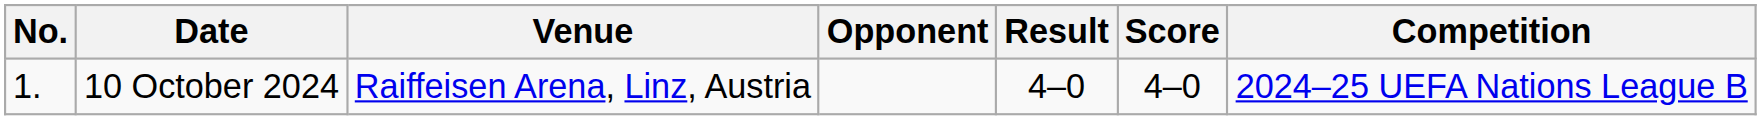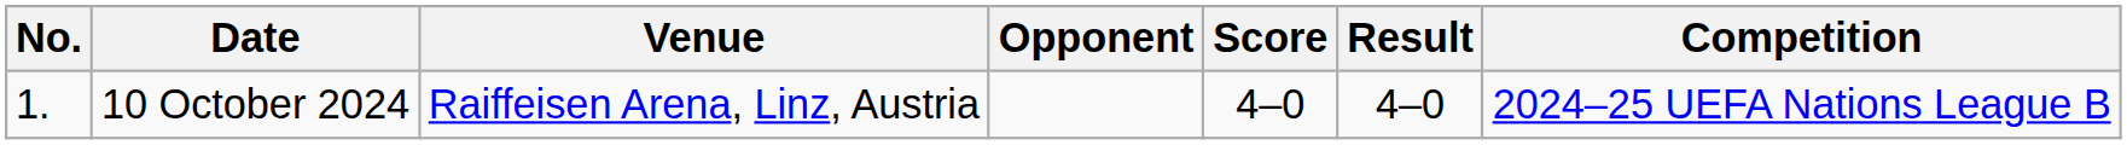columns swapped: Score <-> Result
